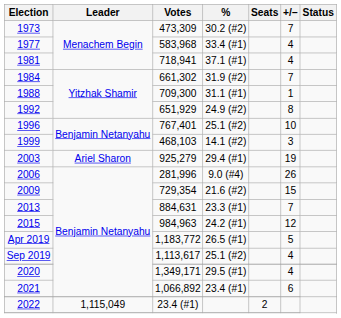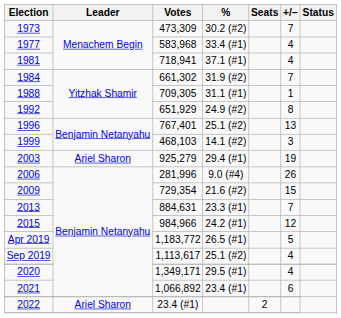1988 | Votes: 709,300 -> 709,305
1996 | +/−: 10 -> 13
2015 | Votes: 984,963 -> 984,966
2022 | Leader: 1,115,049 -> Ariel Sharon
